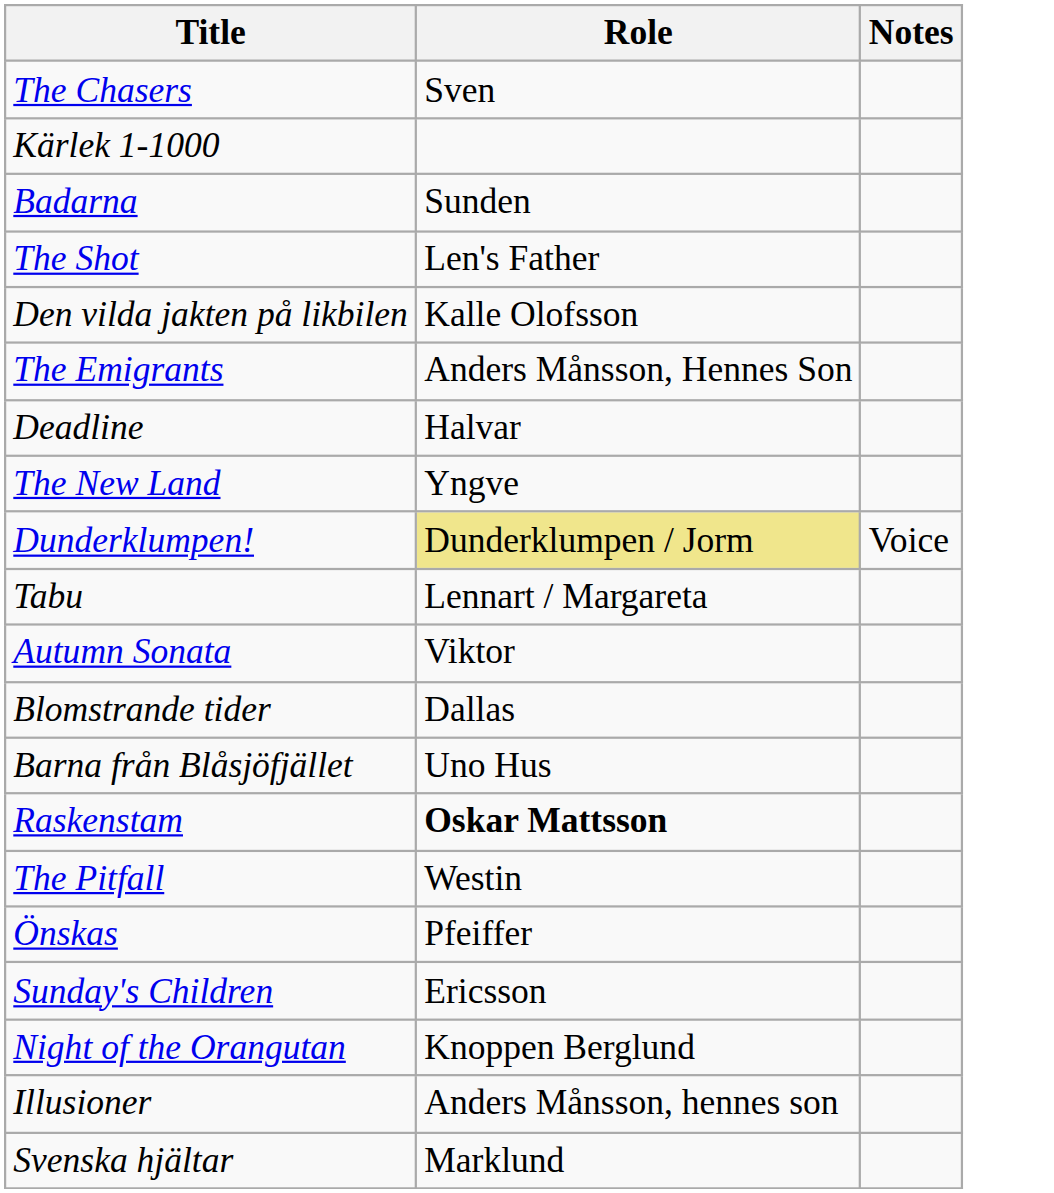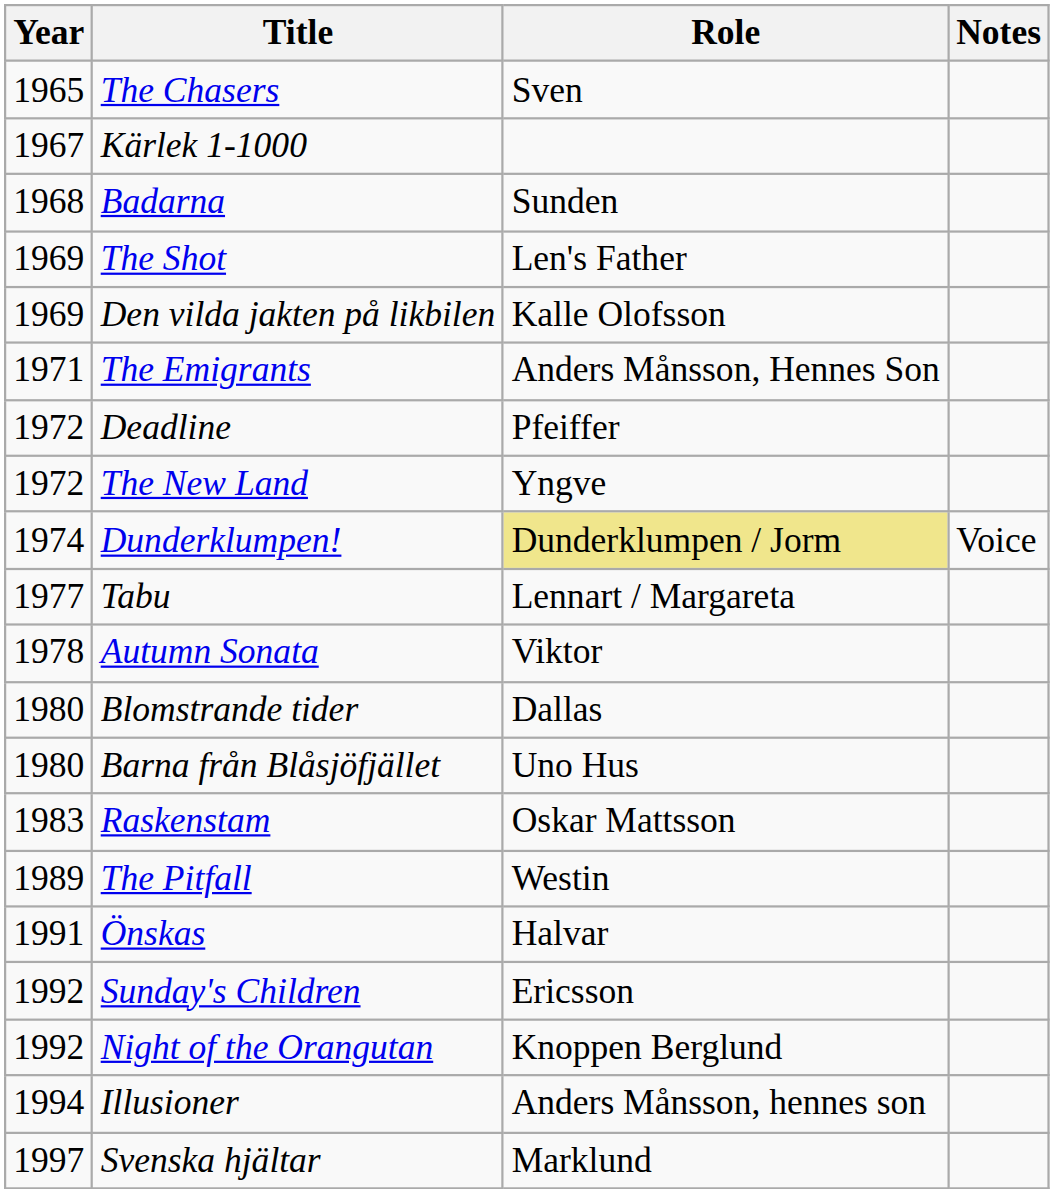+ column: Year | 1965 | 1967 | 1968 | 1969 | 1969 | 1971 | 1972 | 1972 | 1974 | 1977 | 1978 | 1980 | 1980 | 1983 | 1989 | 1991 | 1992 | 1992 | 1994 | 1997
Deadline | Role: Halvar -> Pfeiffer
Raskenstam | Role: bold -> normal
Önskas | Role: Pfeiffer -> Halvar
